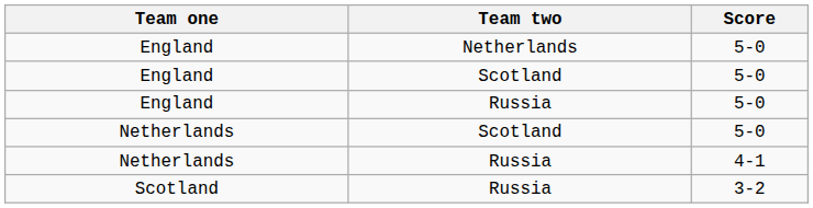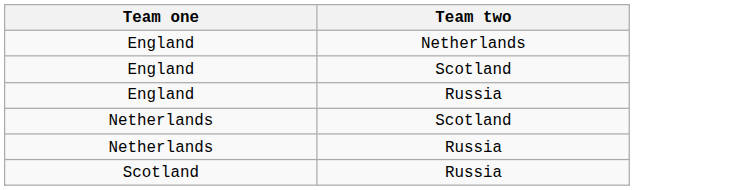- column: Score | 5-0 | 5-0 | 5-0 | 5-0 | 4-1 | 3-2
